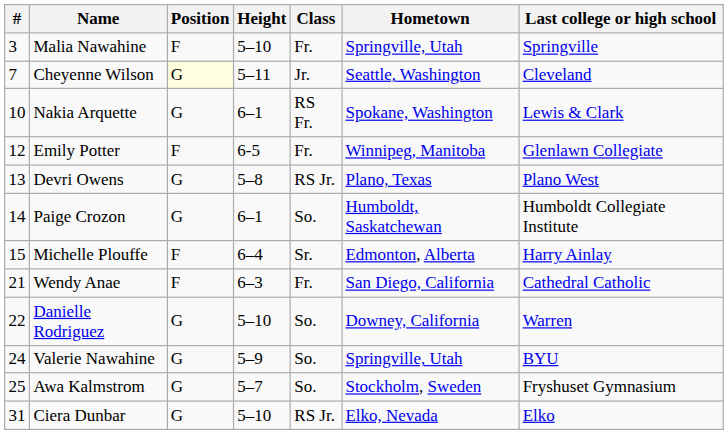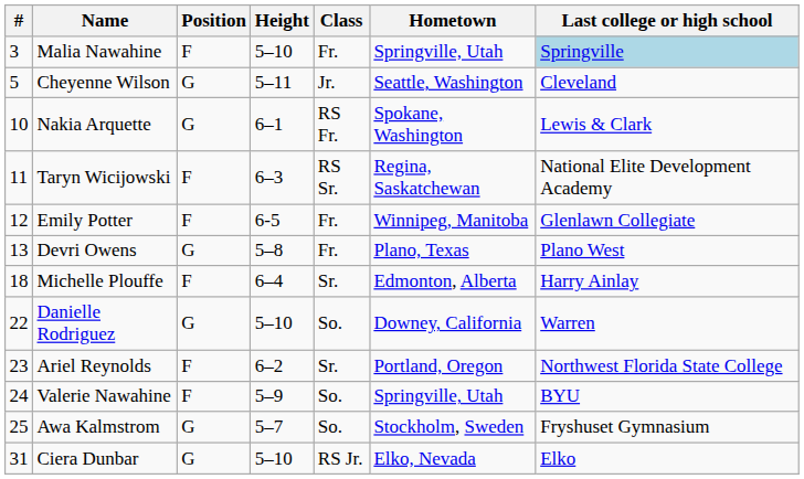Malia Nawahine | Last college or high school: no background -> lightblue background
Cheyenne Wilson | #: 7 -> 5
Cheyenne Wilson | Position: lightyellow background -> no background
+ row: 11 | Taryn Wicijowski | F | 6–3 | RS Sr. | Regina, Saskatchewan | National Elite Development Academy
Devri Owens | Class: RS Jr. -> Fr.
- row: 14 | Paige Crozon | G | 6–1 | So. | Humboldt, Saskatchewan | Humboldt Collegiate Institute
Michelle Plouffe | #: 15 -> 18
- row: 21 | Wendy Anae | F | 6–3 | Fr. | San Diego, California | Cathedral Catholic
+ row: 23 | Ariel Reynolds | F | 6–2 | Sr. | Portland, Oregon | Northwest Florida State College
Valerie Nawahine | Position: G -> F
